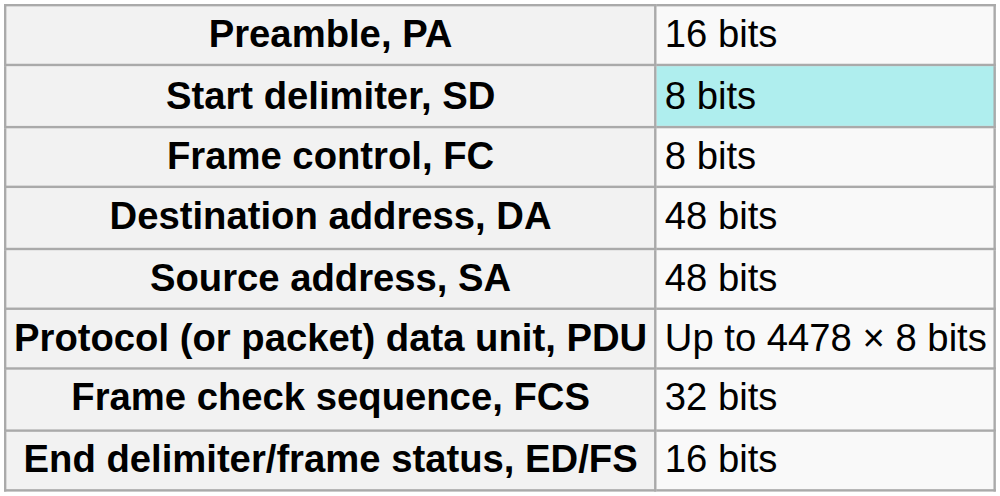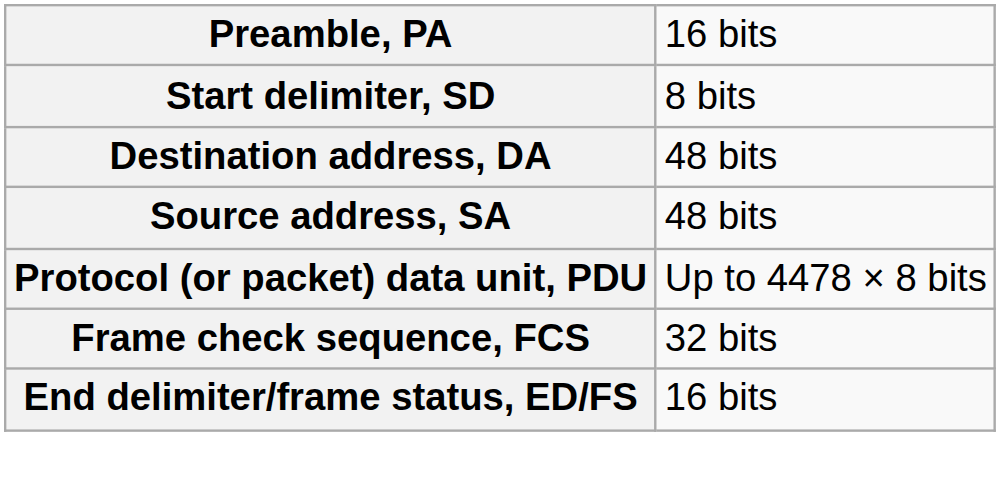Start delimiter, SD | column 2: paleturquoise background -> no background
- row: Frame control, FC | 8 bits
